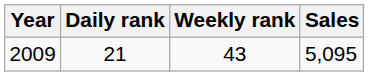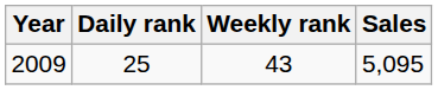2009 | Daily rank: 21 -> 25
